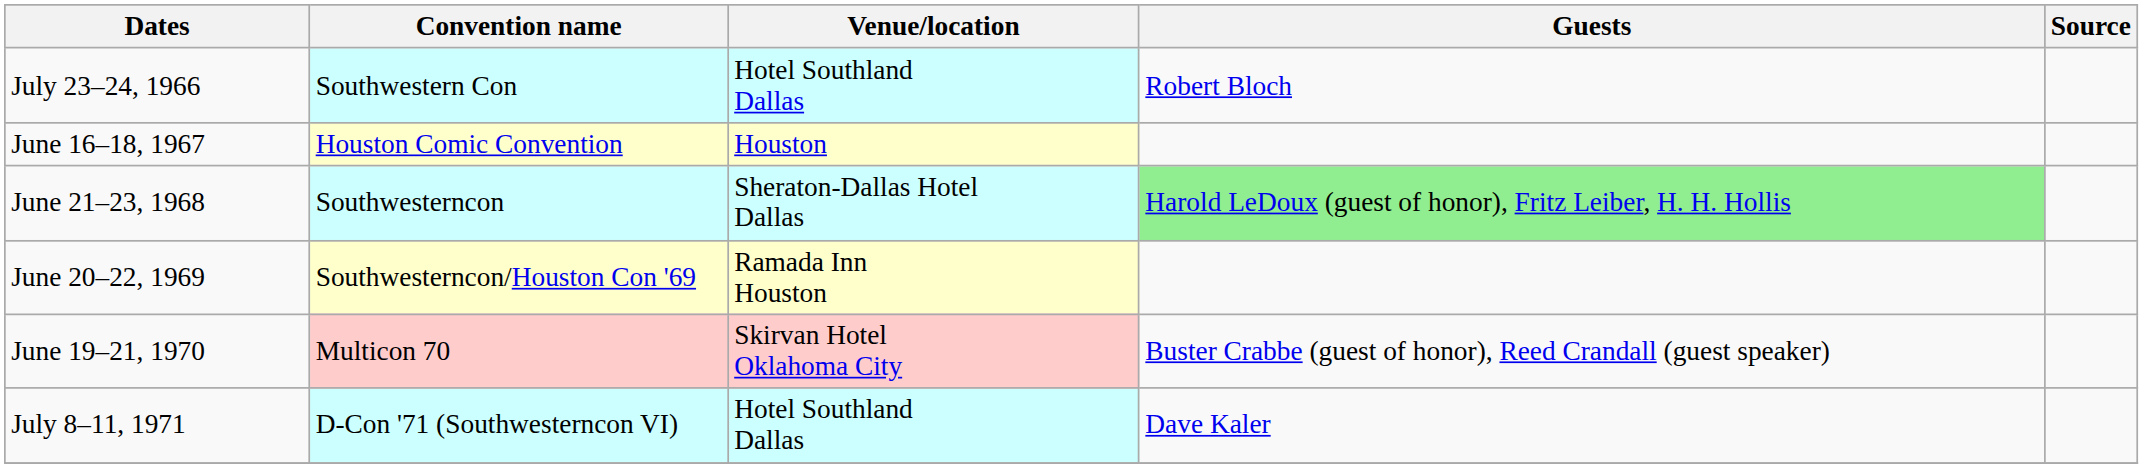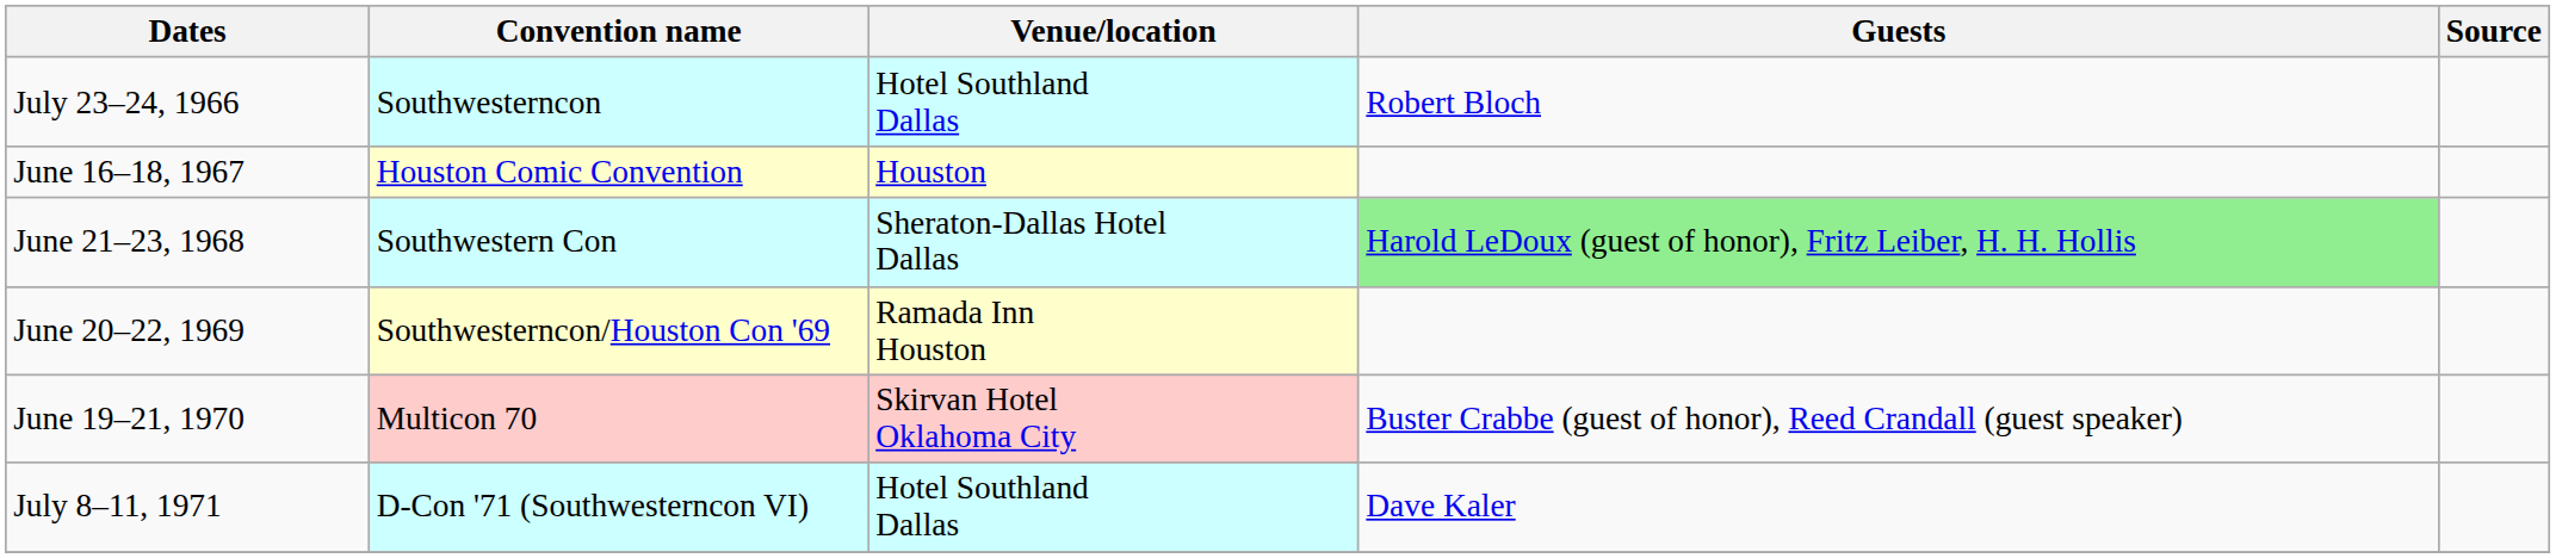July 23–24, 1966 | Convention name: Southwestern Con -> Southwesterncon
June 21–23, 1968 | Convention name: Southwesterncon -> Southwestern Con
